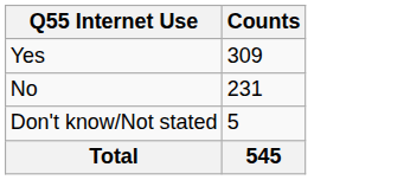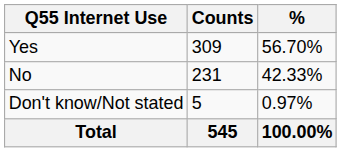+ column: % | 56.70% | 42.33% | 0.97% | 100.00%
